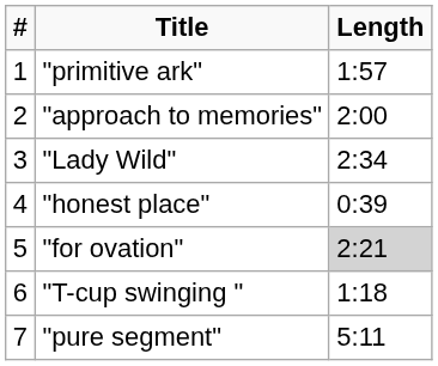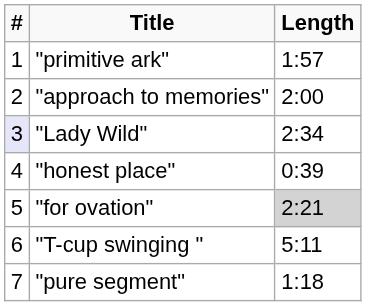"Lady Wild" | #: no background -> lavender background
"T-cup swinging " | Length: 1:18 -> 5:11
"pure segment" | Length: 5:11 -> 1:18
